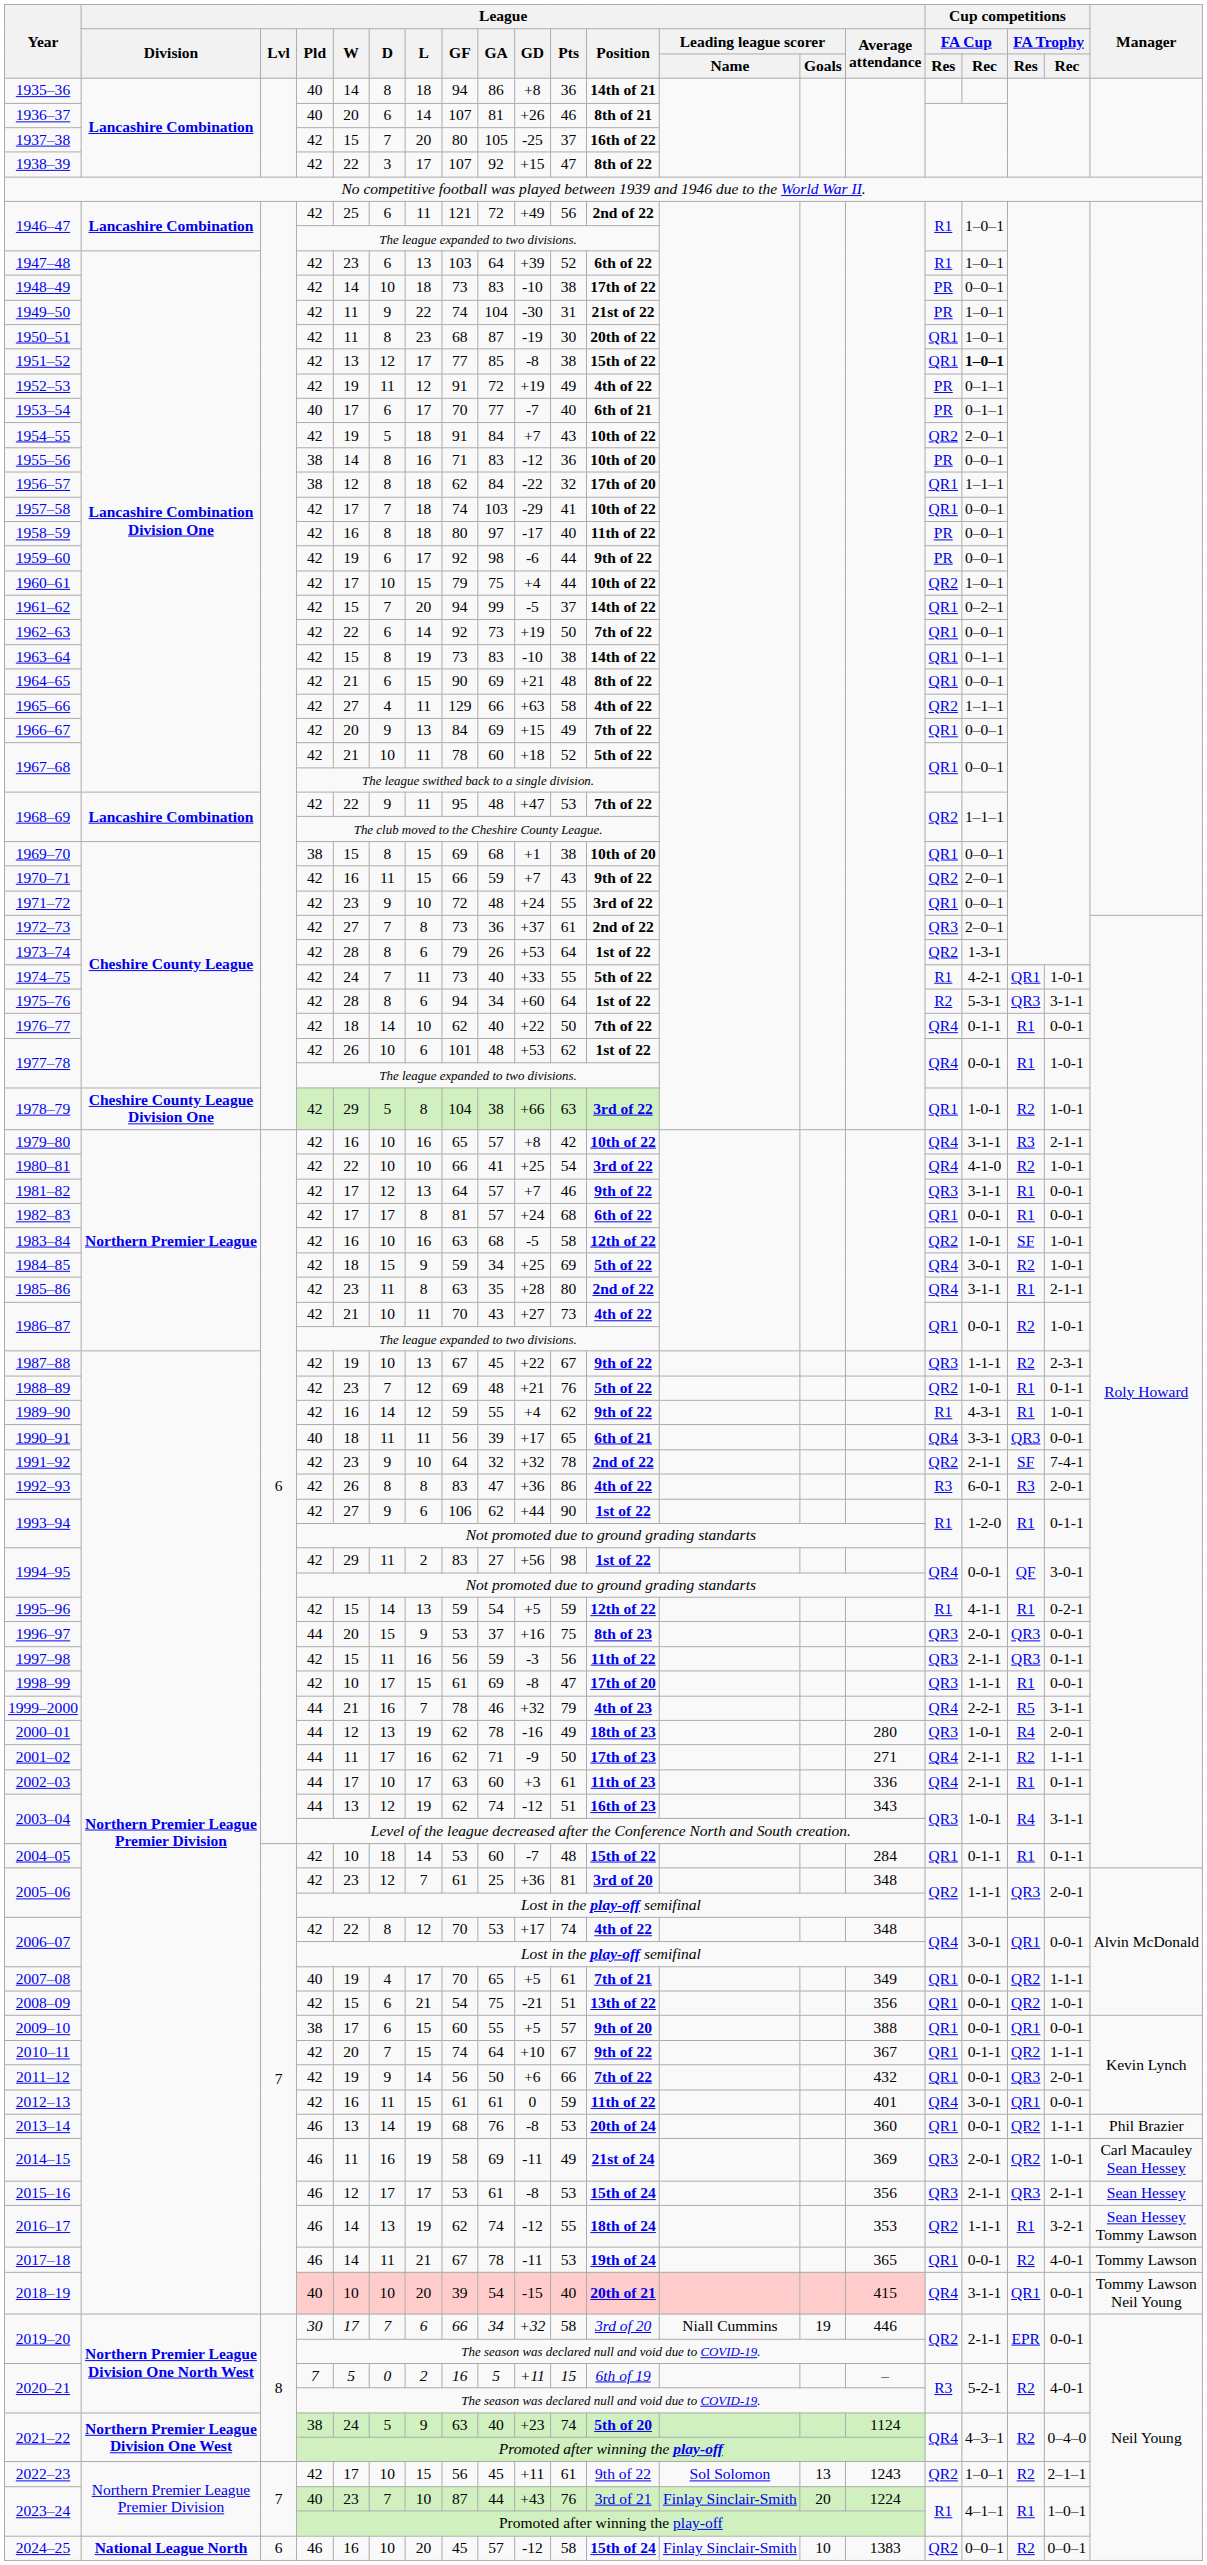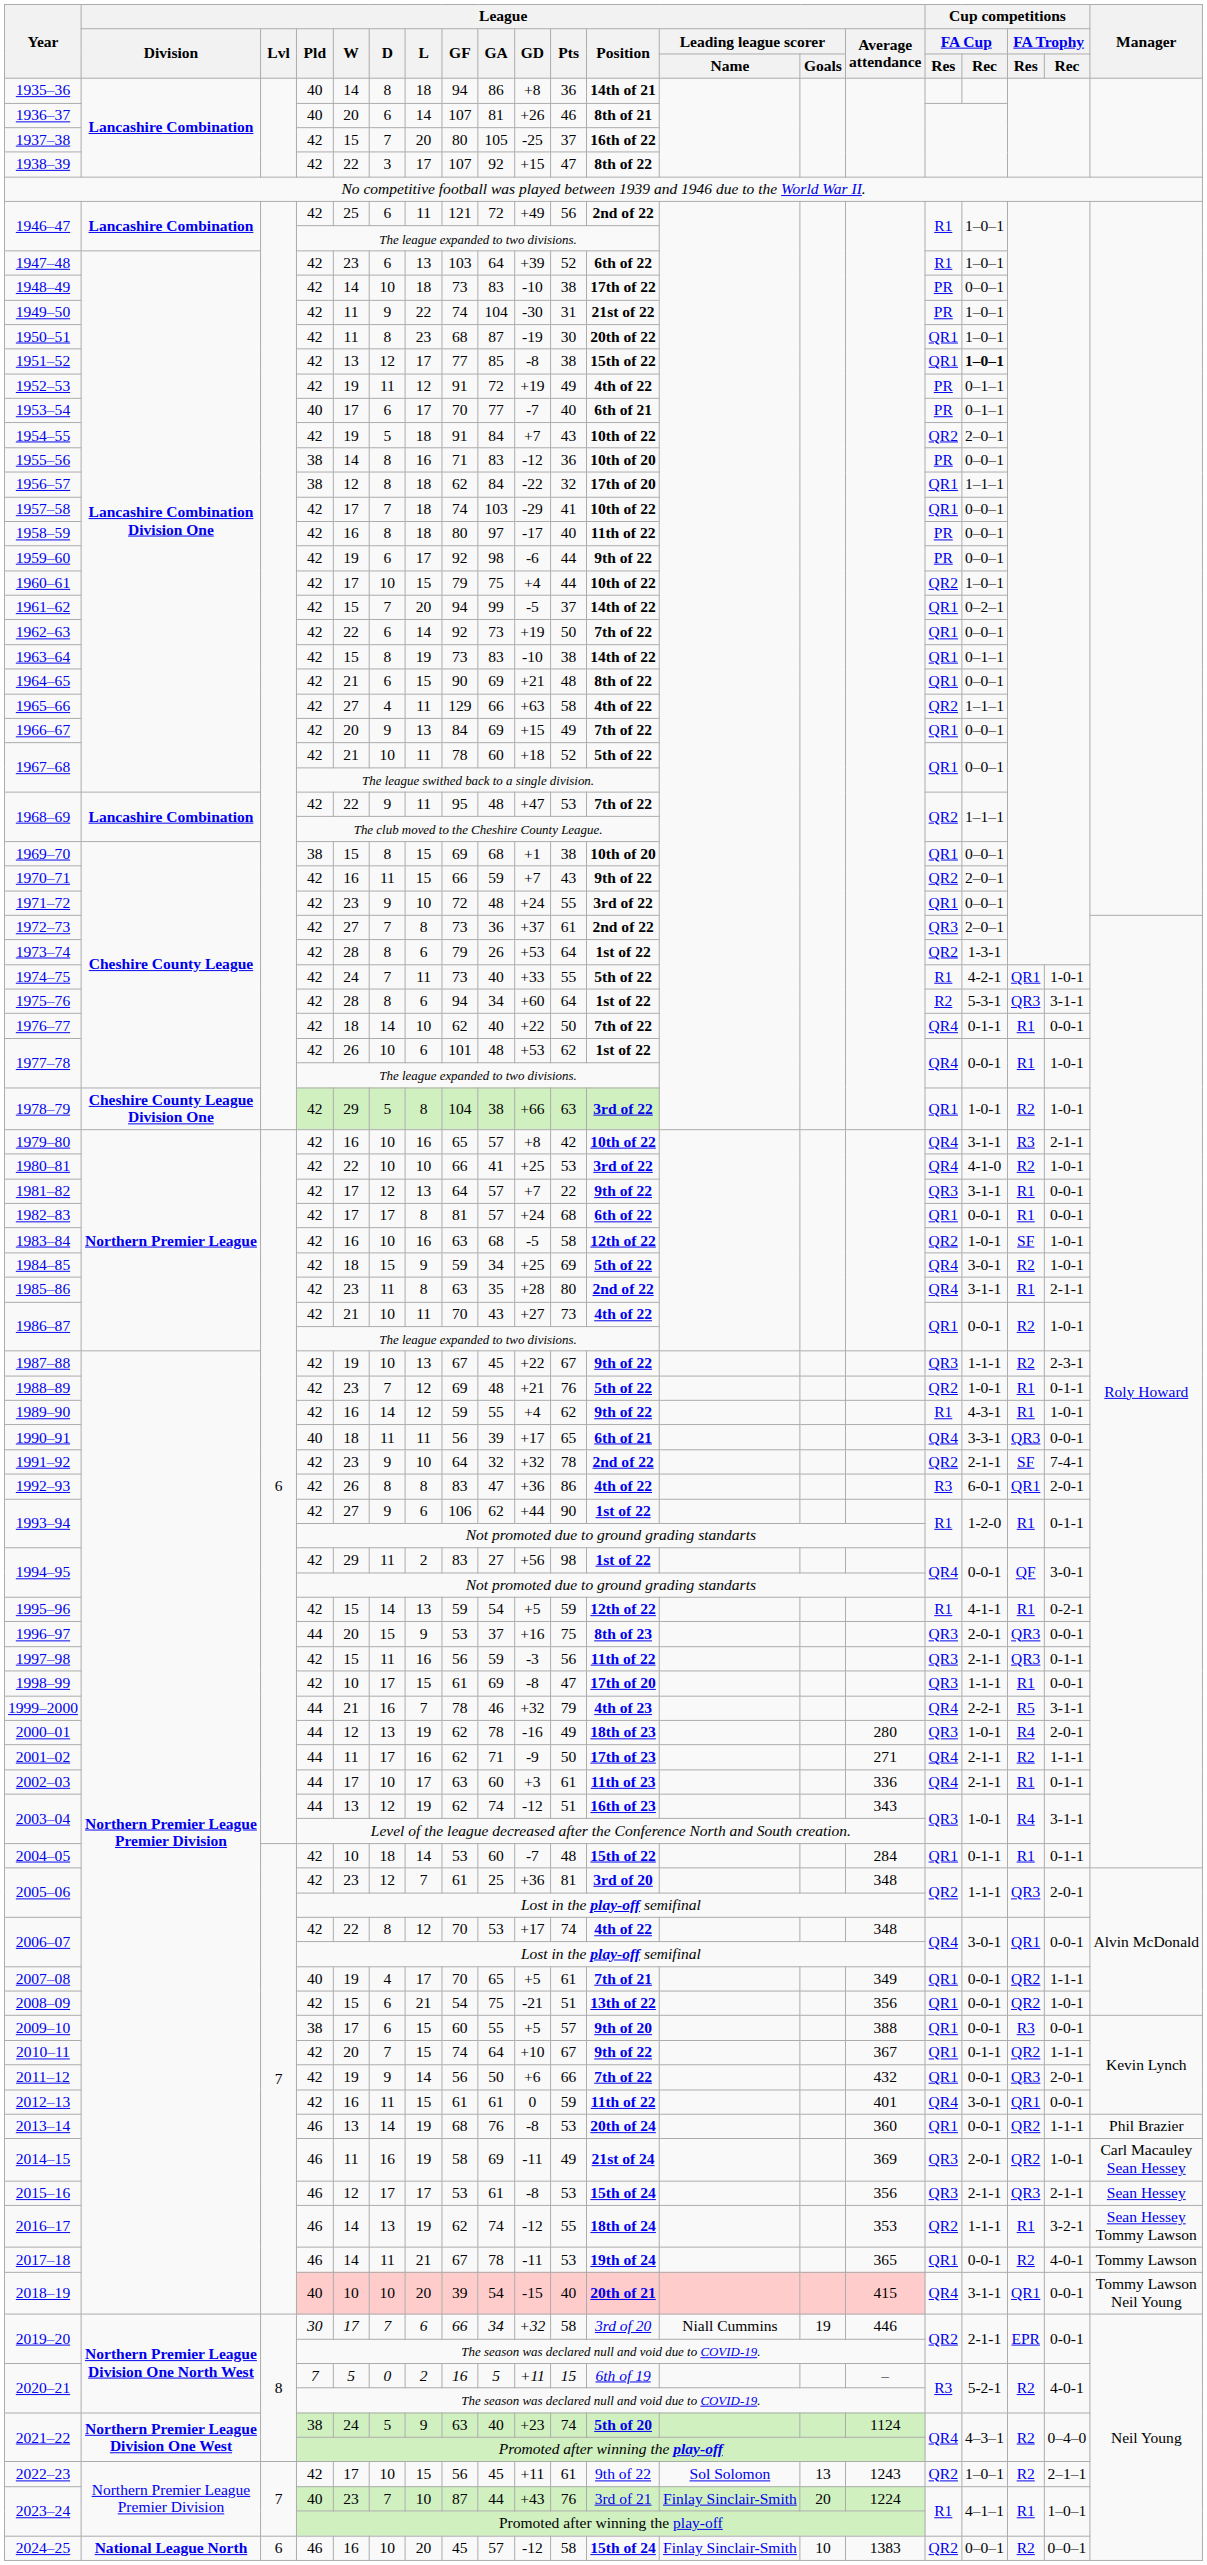1980–81 | League / Pts: 54 -> 53
1981–82 | League / Pts: 46 -> 22
1992–93 | Cup competitions / FA Trophy / Res: R3 -> QR1
2009–10 | Cup competitions / FA Trophy / Res: QR1 -> R3
